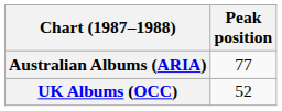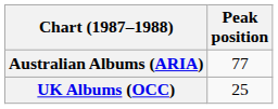UK Albums (OCC) | Peak position: 52 -> 25
